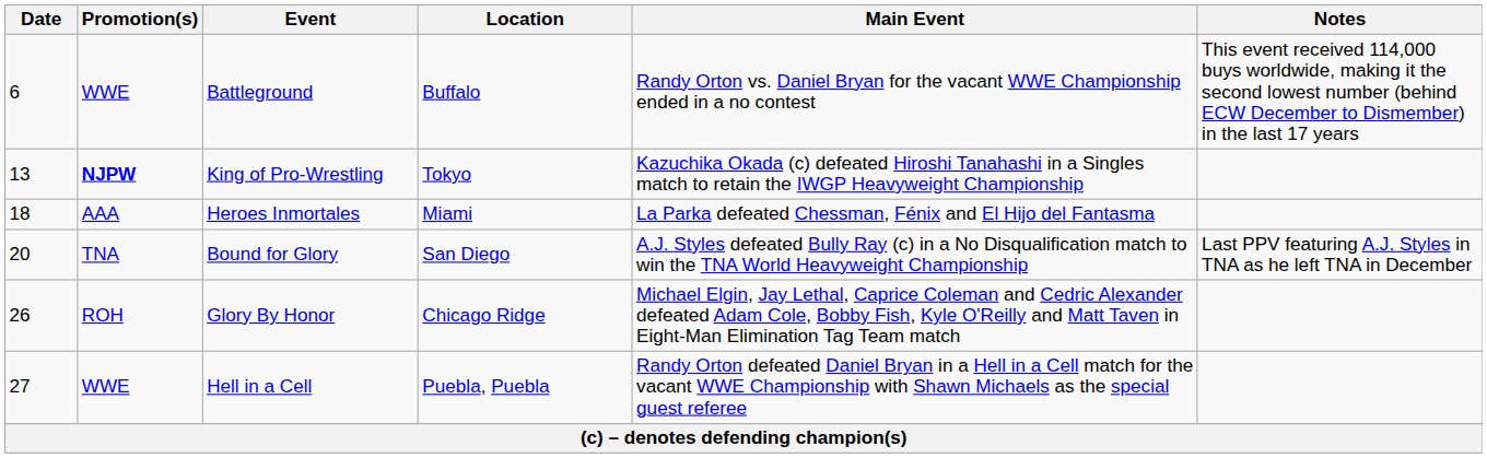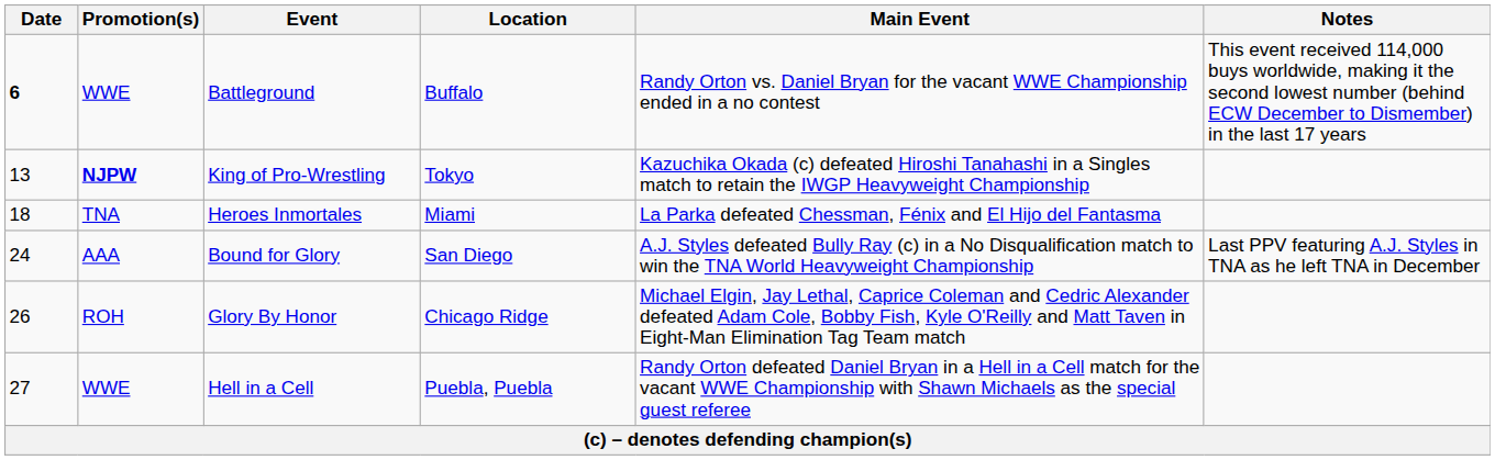Battleground | Date: normal -> bold
Heroes Inmortales | Promotion(s): AAA -> TNA
Bound for Glory | Date: 20 -> 24
Bound for Glory | Promotion(s): TNA -> AAA
